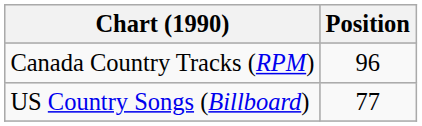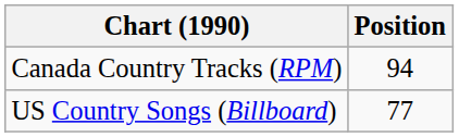Canada Country Tracks (RPM) | Position: 96 -> 94
